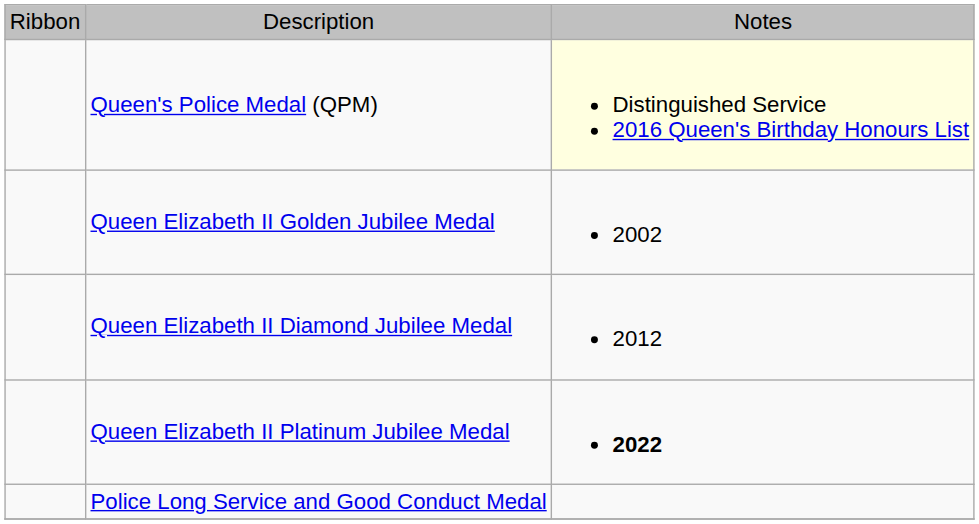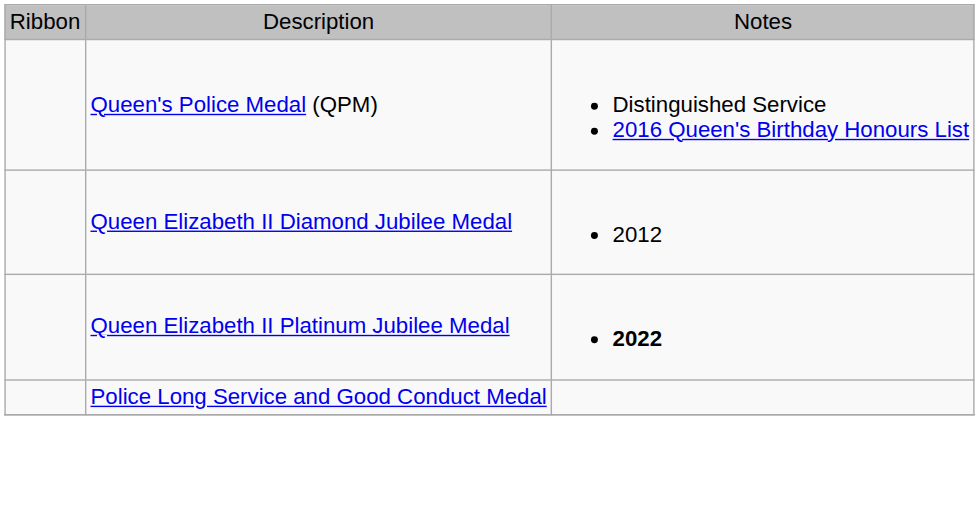Queen's Police Medal (QPM) | column 3: lightyellow background -> no background
- row: Queen Elizabeth II Golden Jubilee Medal | 2002
